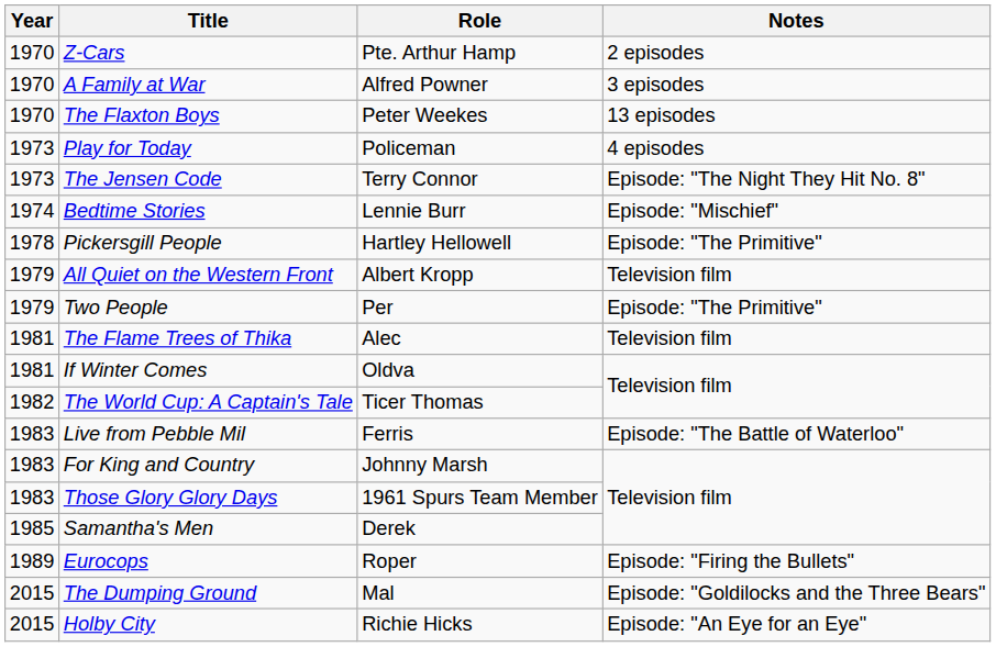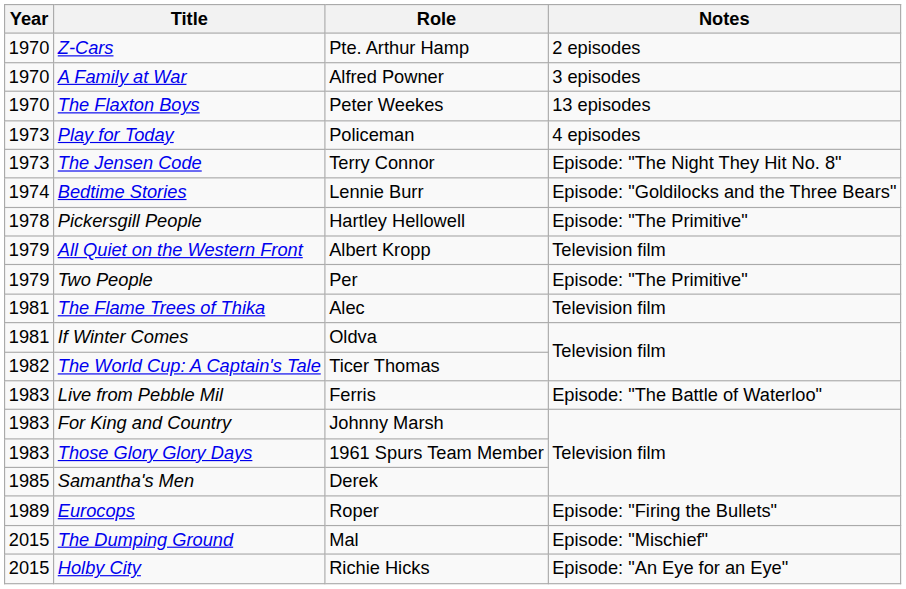Bedtime Stories | Notes: Episode: "Mischief" -> Episode: "Goldilocks and the Three Bears"
The Dumping Ground | Notes: Episode: "Goldilocks and the Three Bears" -> Episode: "Mischief"
